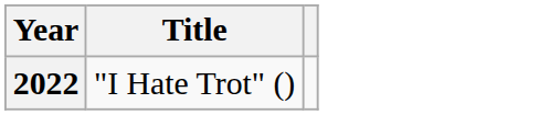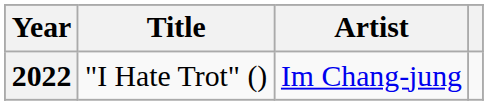+ column: Artist | Im Chang-jung
